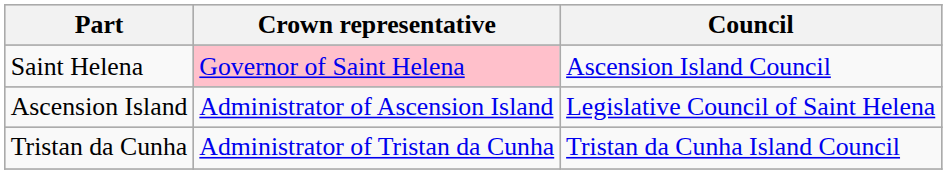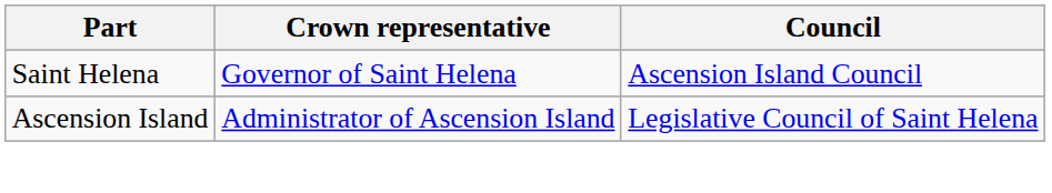Saint Helena | Crown representative: pink background -> no background
- row: Tristan da Cunha | Administrator of Tristan da Cunha | Tristan da Cunha Island Council
